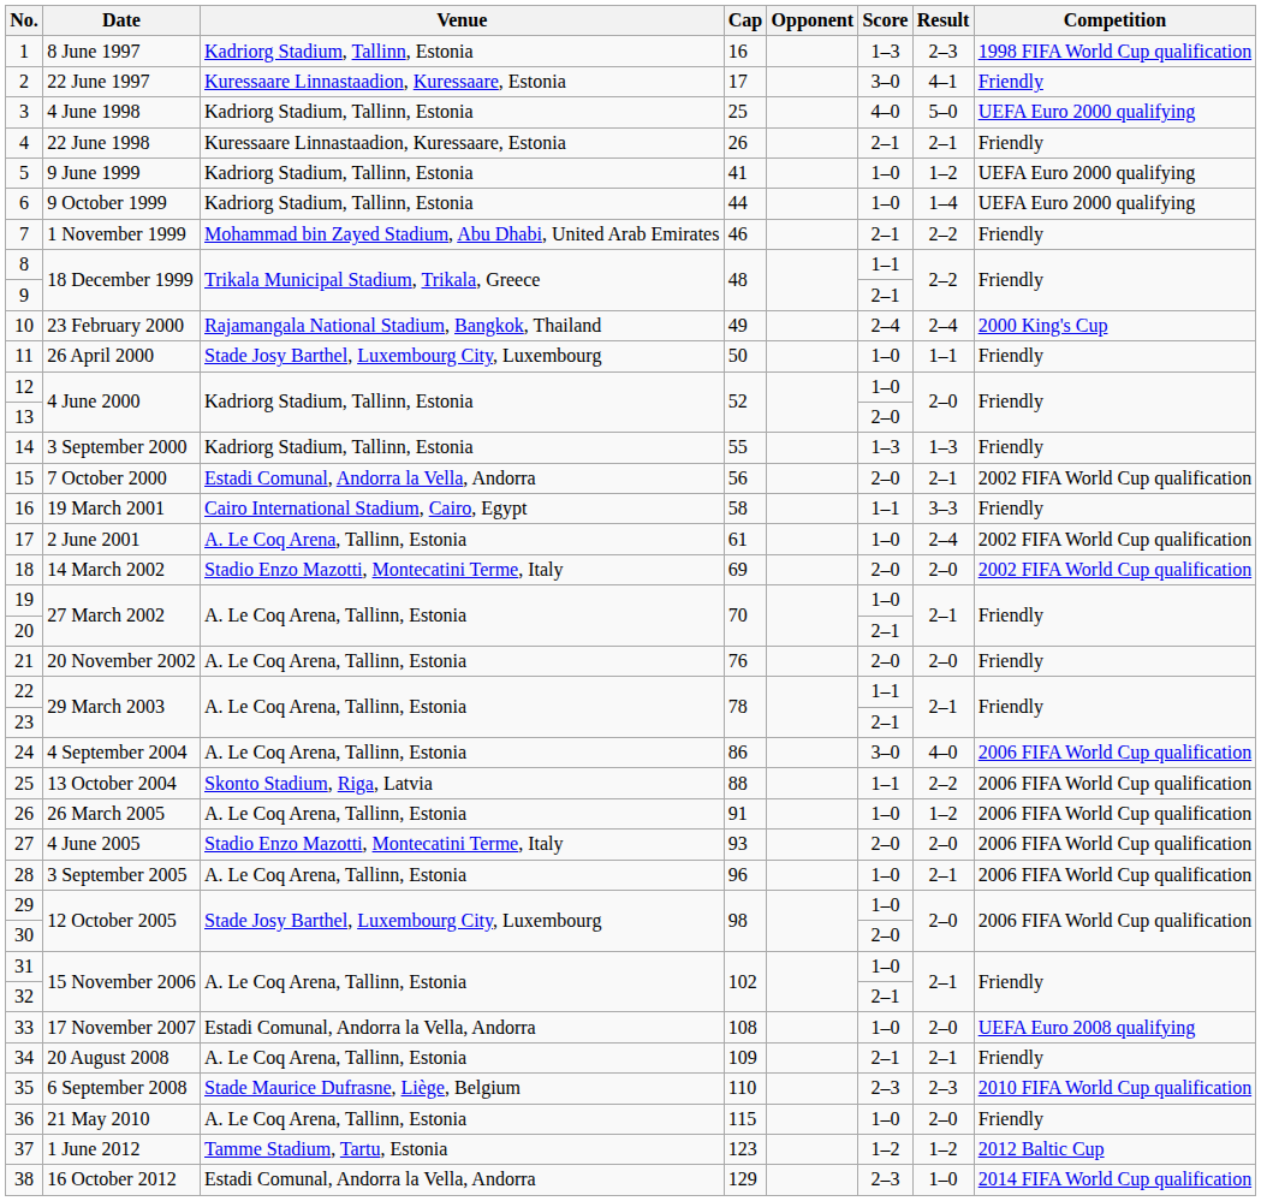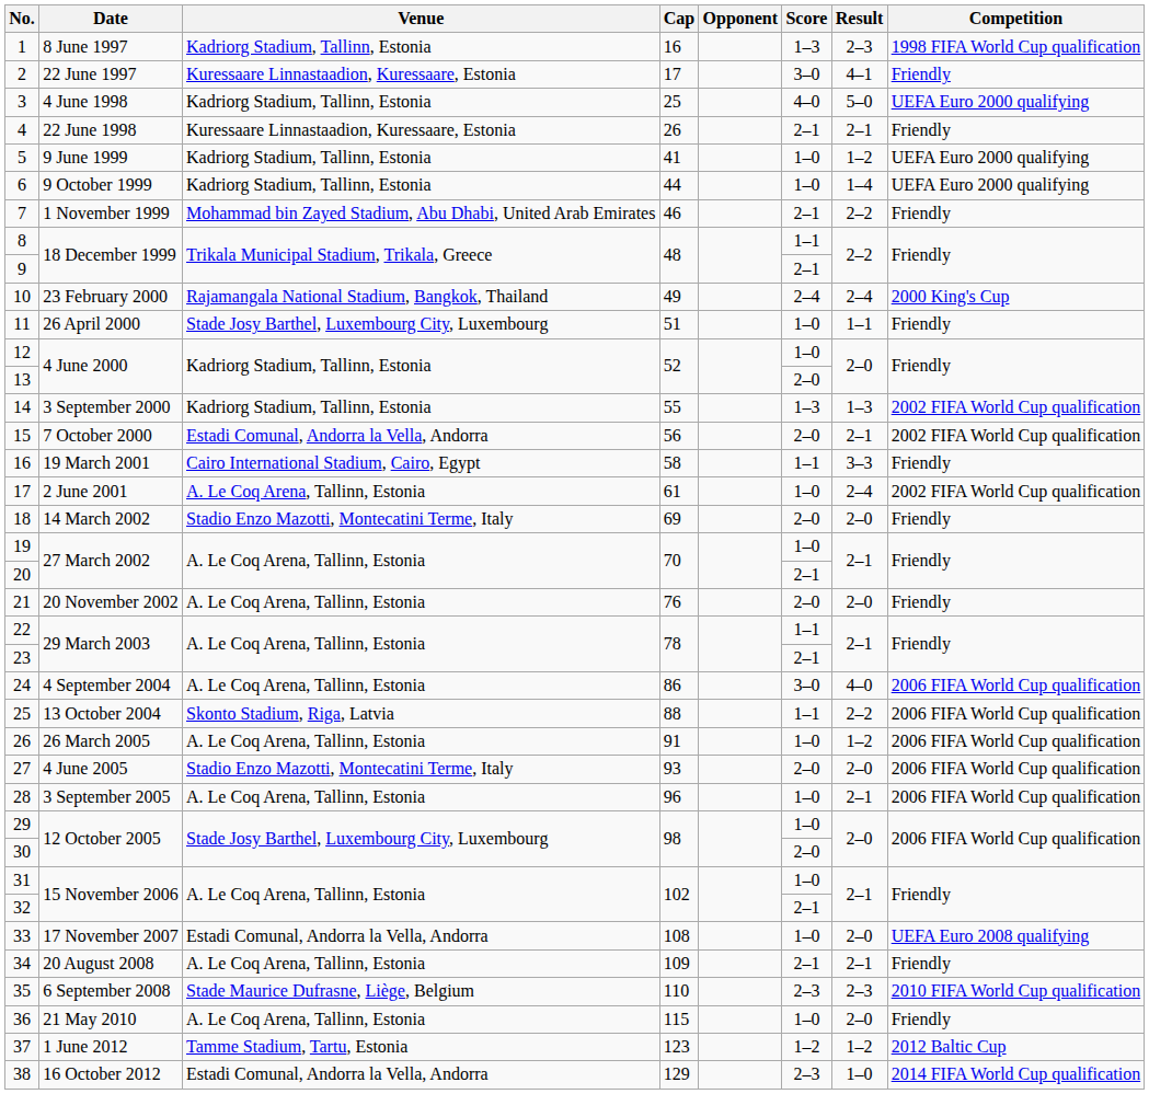11 | Cap: 50 -> 51
14 | Competition: Friendly -> 2002 FIFA World Cup qualification
18 | Competition: 2002 FIFA World Cup qualification -> Friendly
